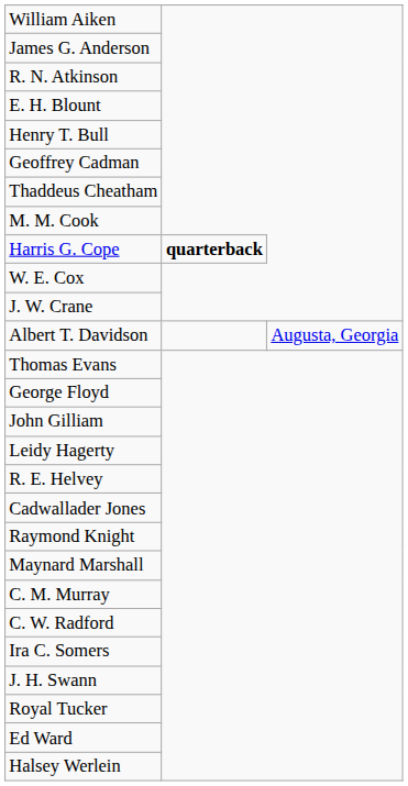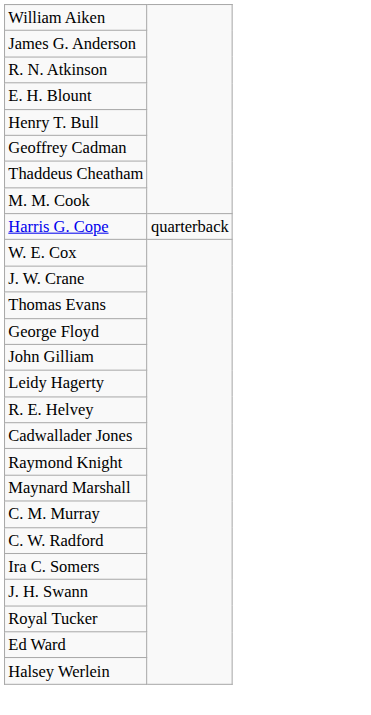Harris G. Cope | column 2: bold -> normal
- row: Albert T. Davidson | Augusta, Georgia
